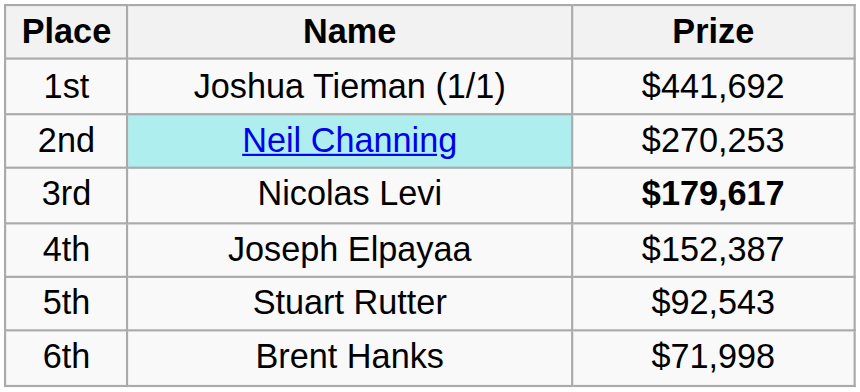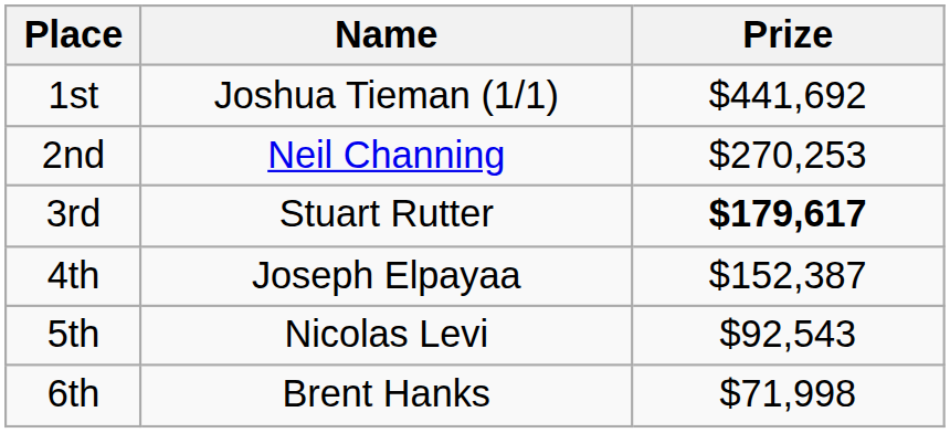2nd | Name: paleturquoise background -> no background
3rd | Name: Nicolas Levi -> Stuart Rutter
5th | Name: Stuart Rutter -> Nicolas Levi
